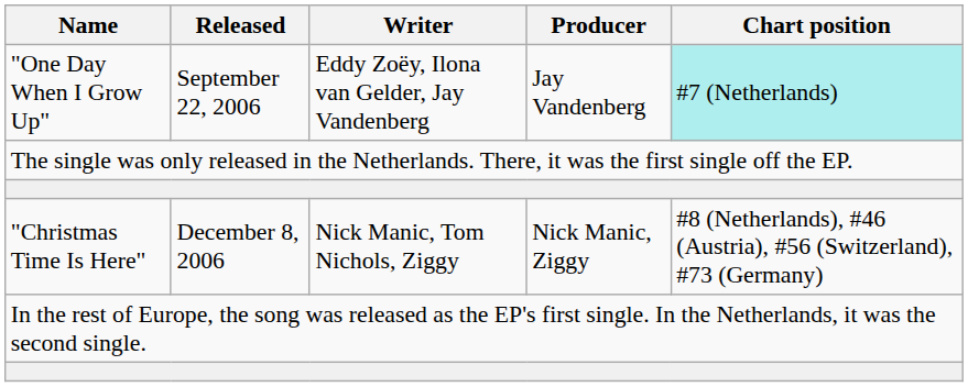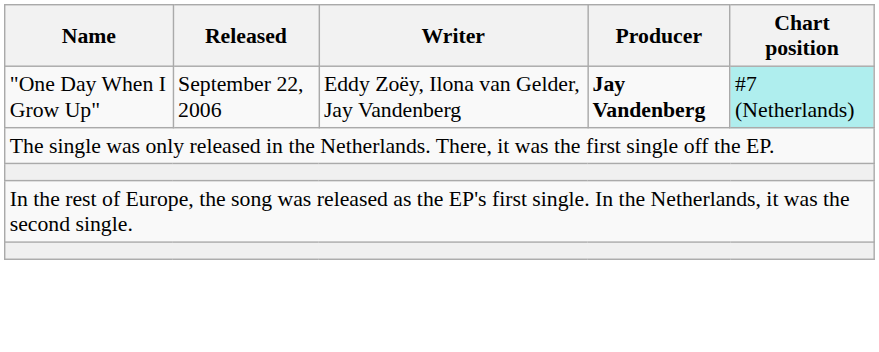"One Day When I Grow Up" | Producer: normal -> bold
- row: "Christmas Time Is Here" | December 8, 2006 | Nick Manic, Tom Nichols, Ziggy | Nick Manic, Ziggy | #8 (Netherlands), #46 (Austria), #56 (Switzerland), #73 (Germany)
